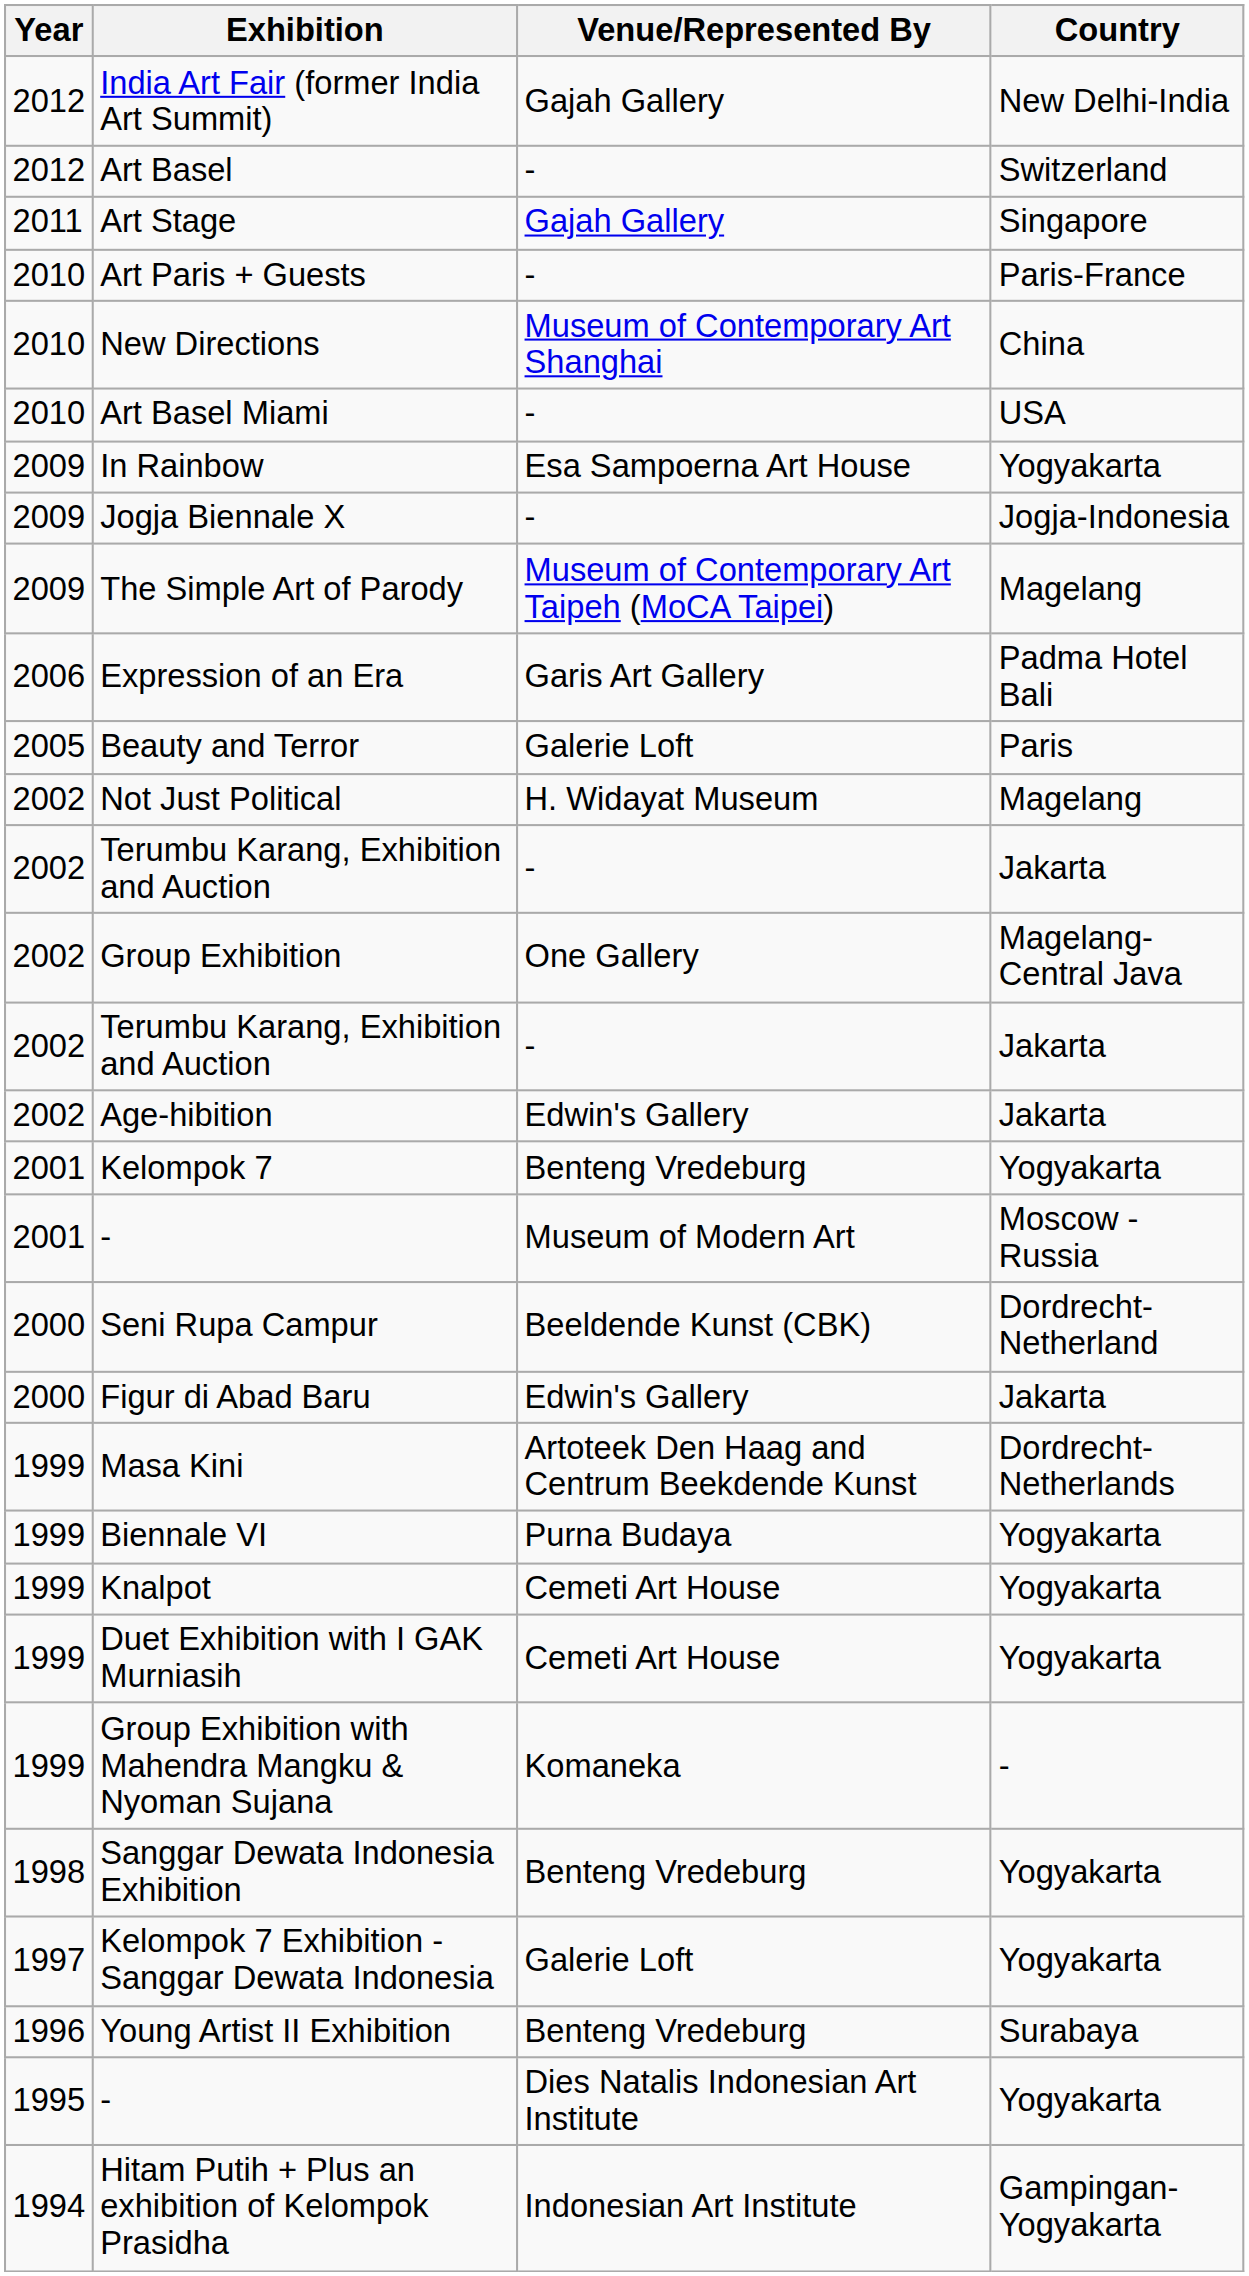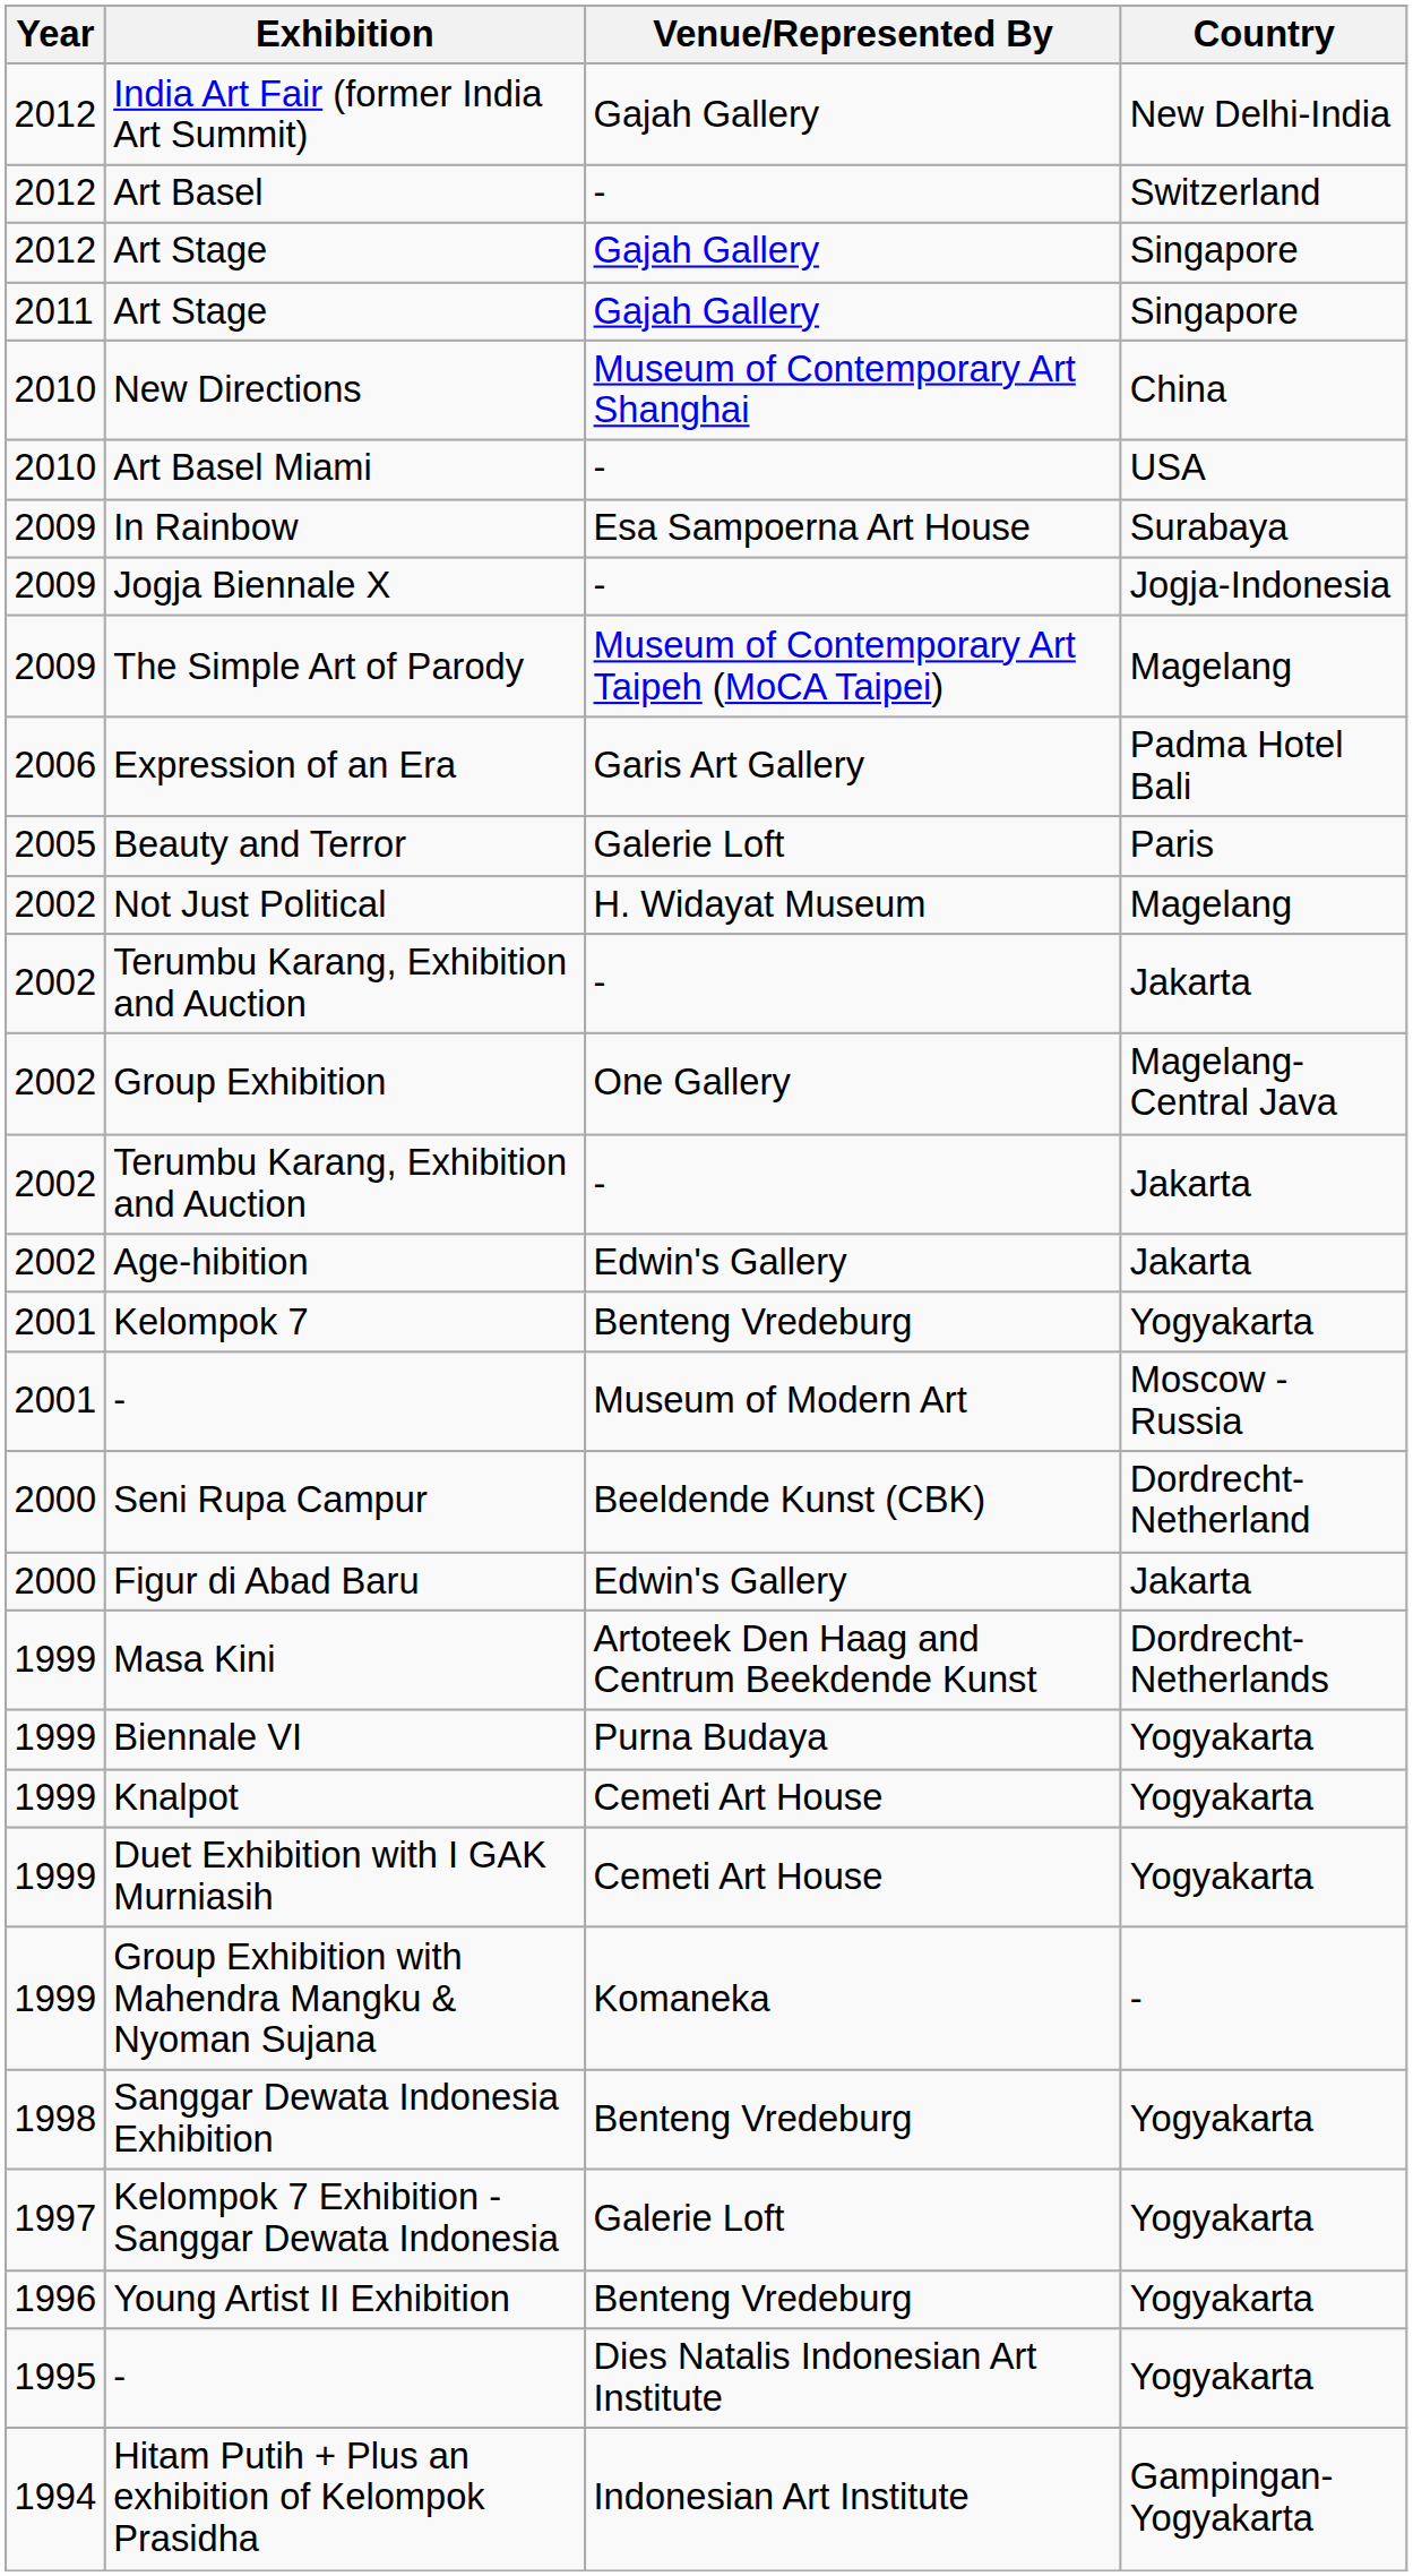+ row: 2012 | Art Stage | Gajah Gallery | Singapore
- row: 2010 | Art Paris + Guests | - | Paris-France
In Rainbow | Country: Yogyakarta -> Surabaya
Young Artist II Exhibition | Country: Surabaya -> Yogyakarta
